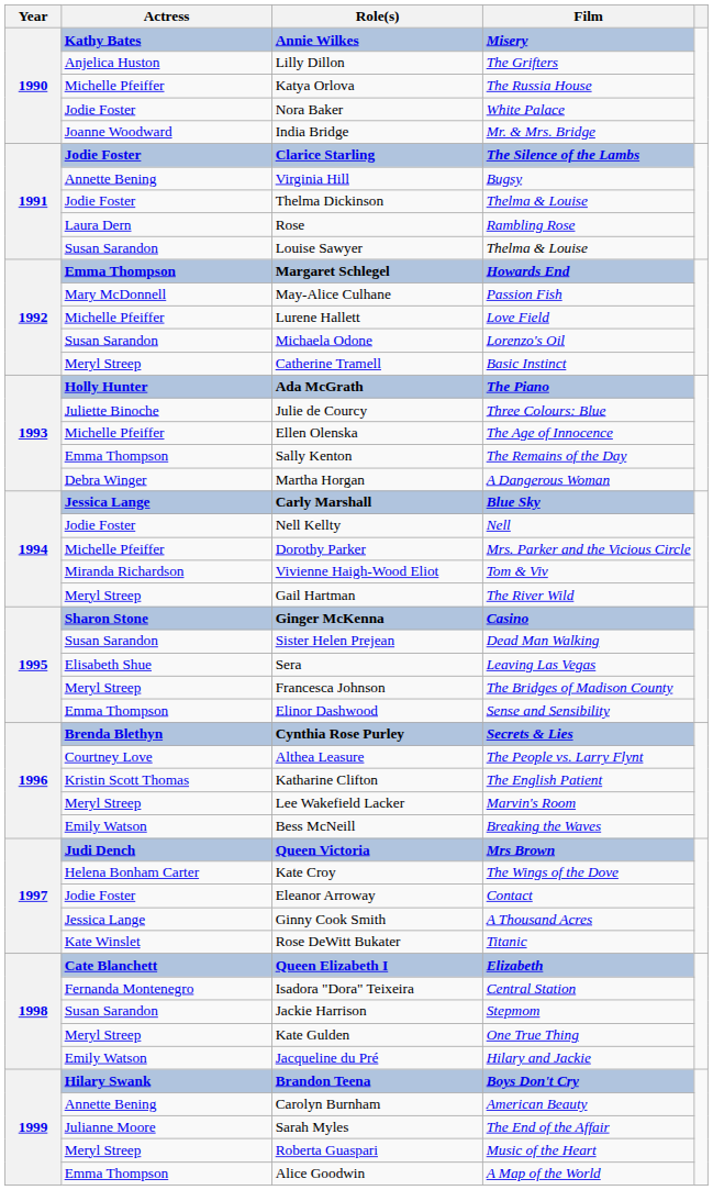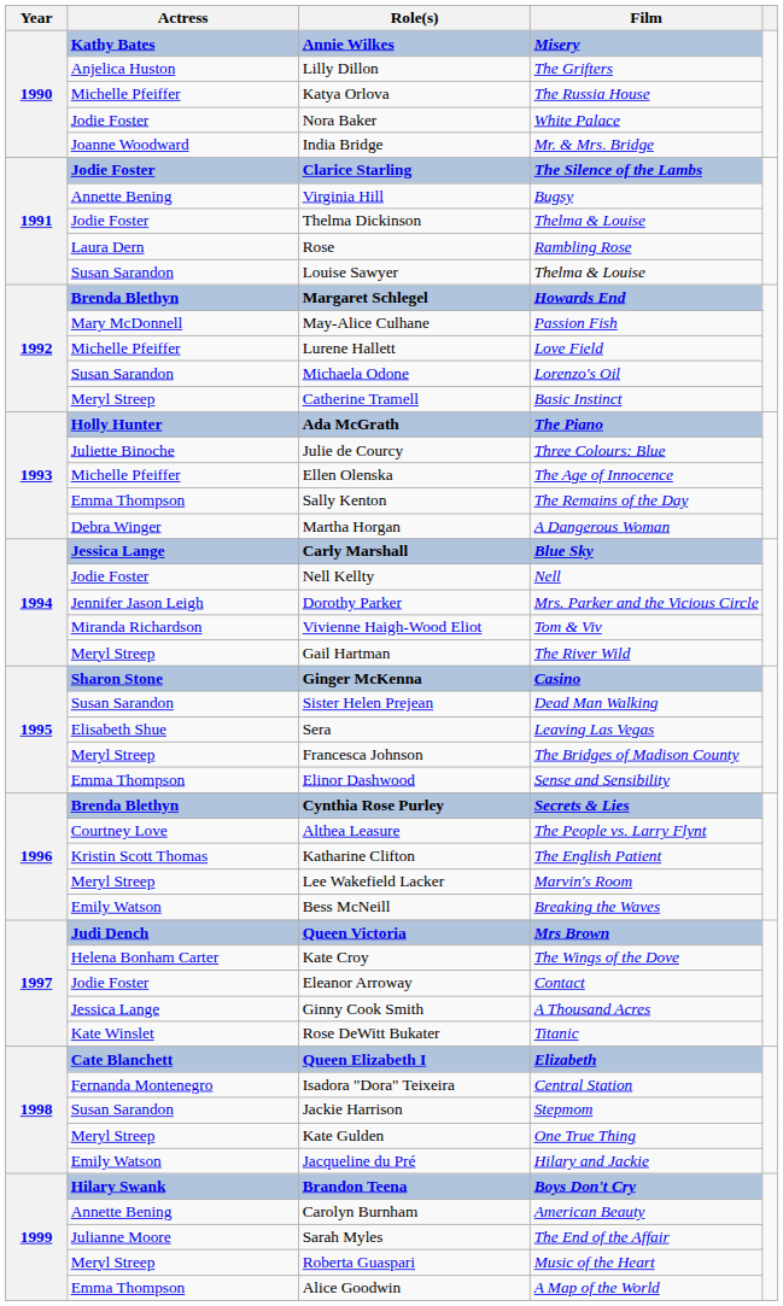Margaret Schlegel | Actress: Emma Thompson -> Brenda Blethyn
Dorothy Parker | Actress: Michelle Pfeiffer -> Jennifer Jason Leigh
